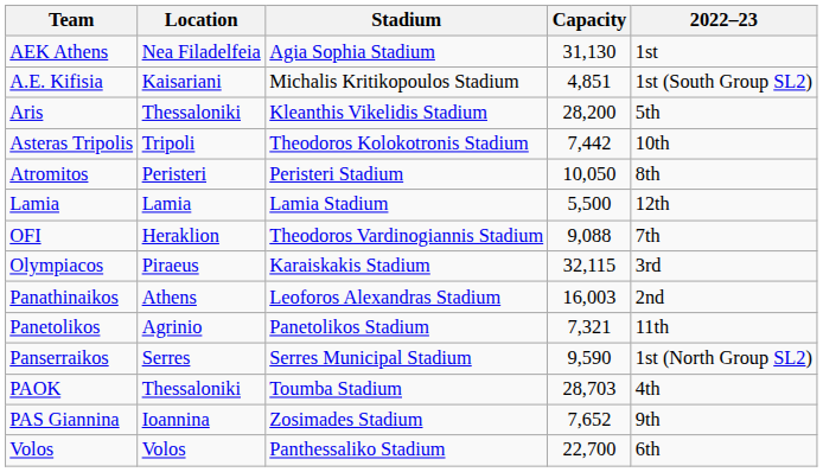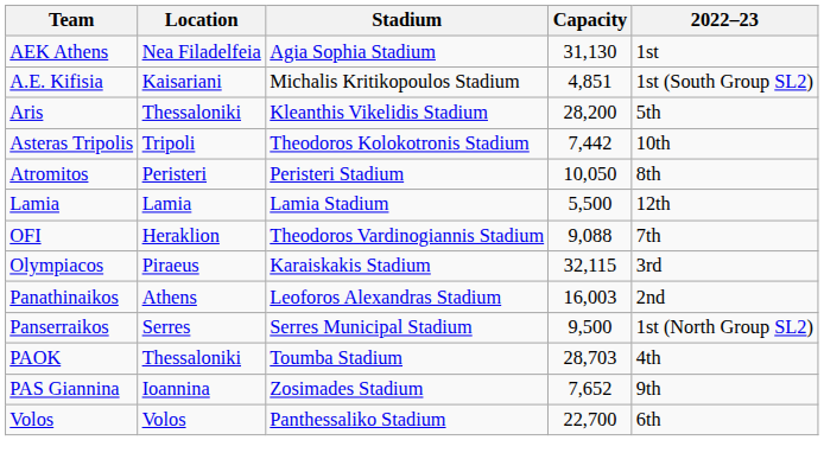- row: Panetolikos | Agrinio | Panetolikos Stadium | 7,321 | 11th
Panserraikos | Capacity: 9,590 -> 9,500
